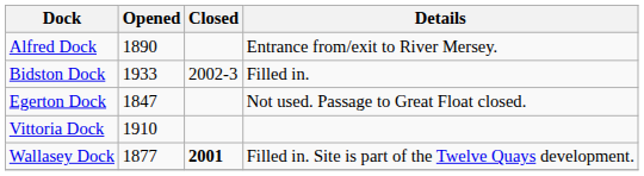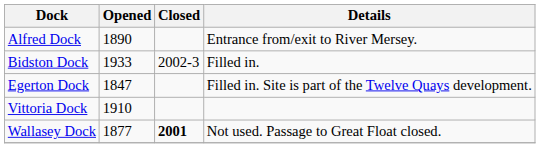Egerton Dock | Details: Not used. Passage to Great Float closed. -> Filled in. Site is part of the Twelve Quays development.
Wallasey Dock | Details: Filled in. Site is part of the Twelve Quays development. -> Not used. Passage to Great Float closed.
